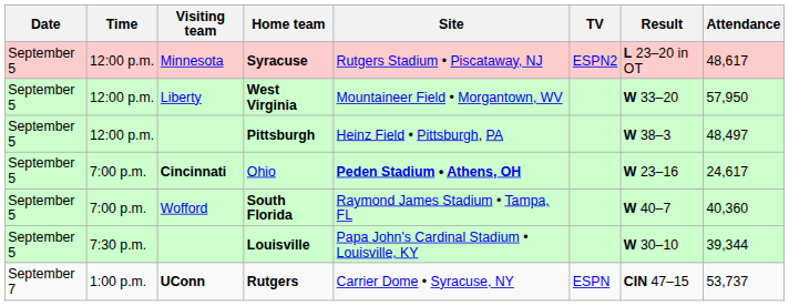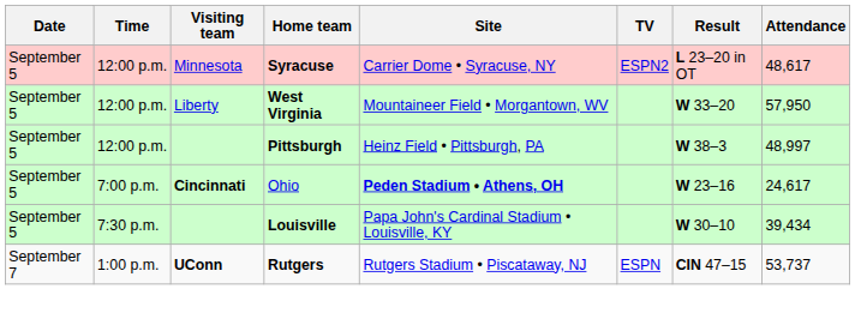Syracuse | Site: Rutgers Stadium • Piscataway, NJ -> Carrier Dome • Syracuse, NY
Pittsburgh | Attendance: 48,497 -> 48,997
- row: September 5 | 7:00 p.m. | Wofford | South Florida | Raymond James Stadium • Tampa, FL | W 40–7 | 40,360
Louisville | Attendance: 39,344 -> 39,434
Rutgers | Site: Carrier Dome • Syracuse, NY -> Rutgers Stadium • Piscataway, NJ
